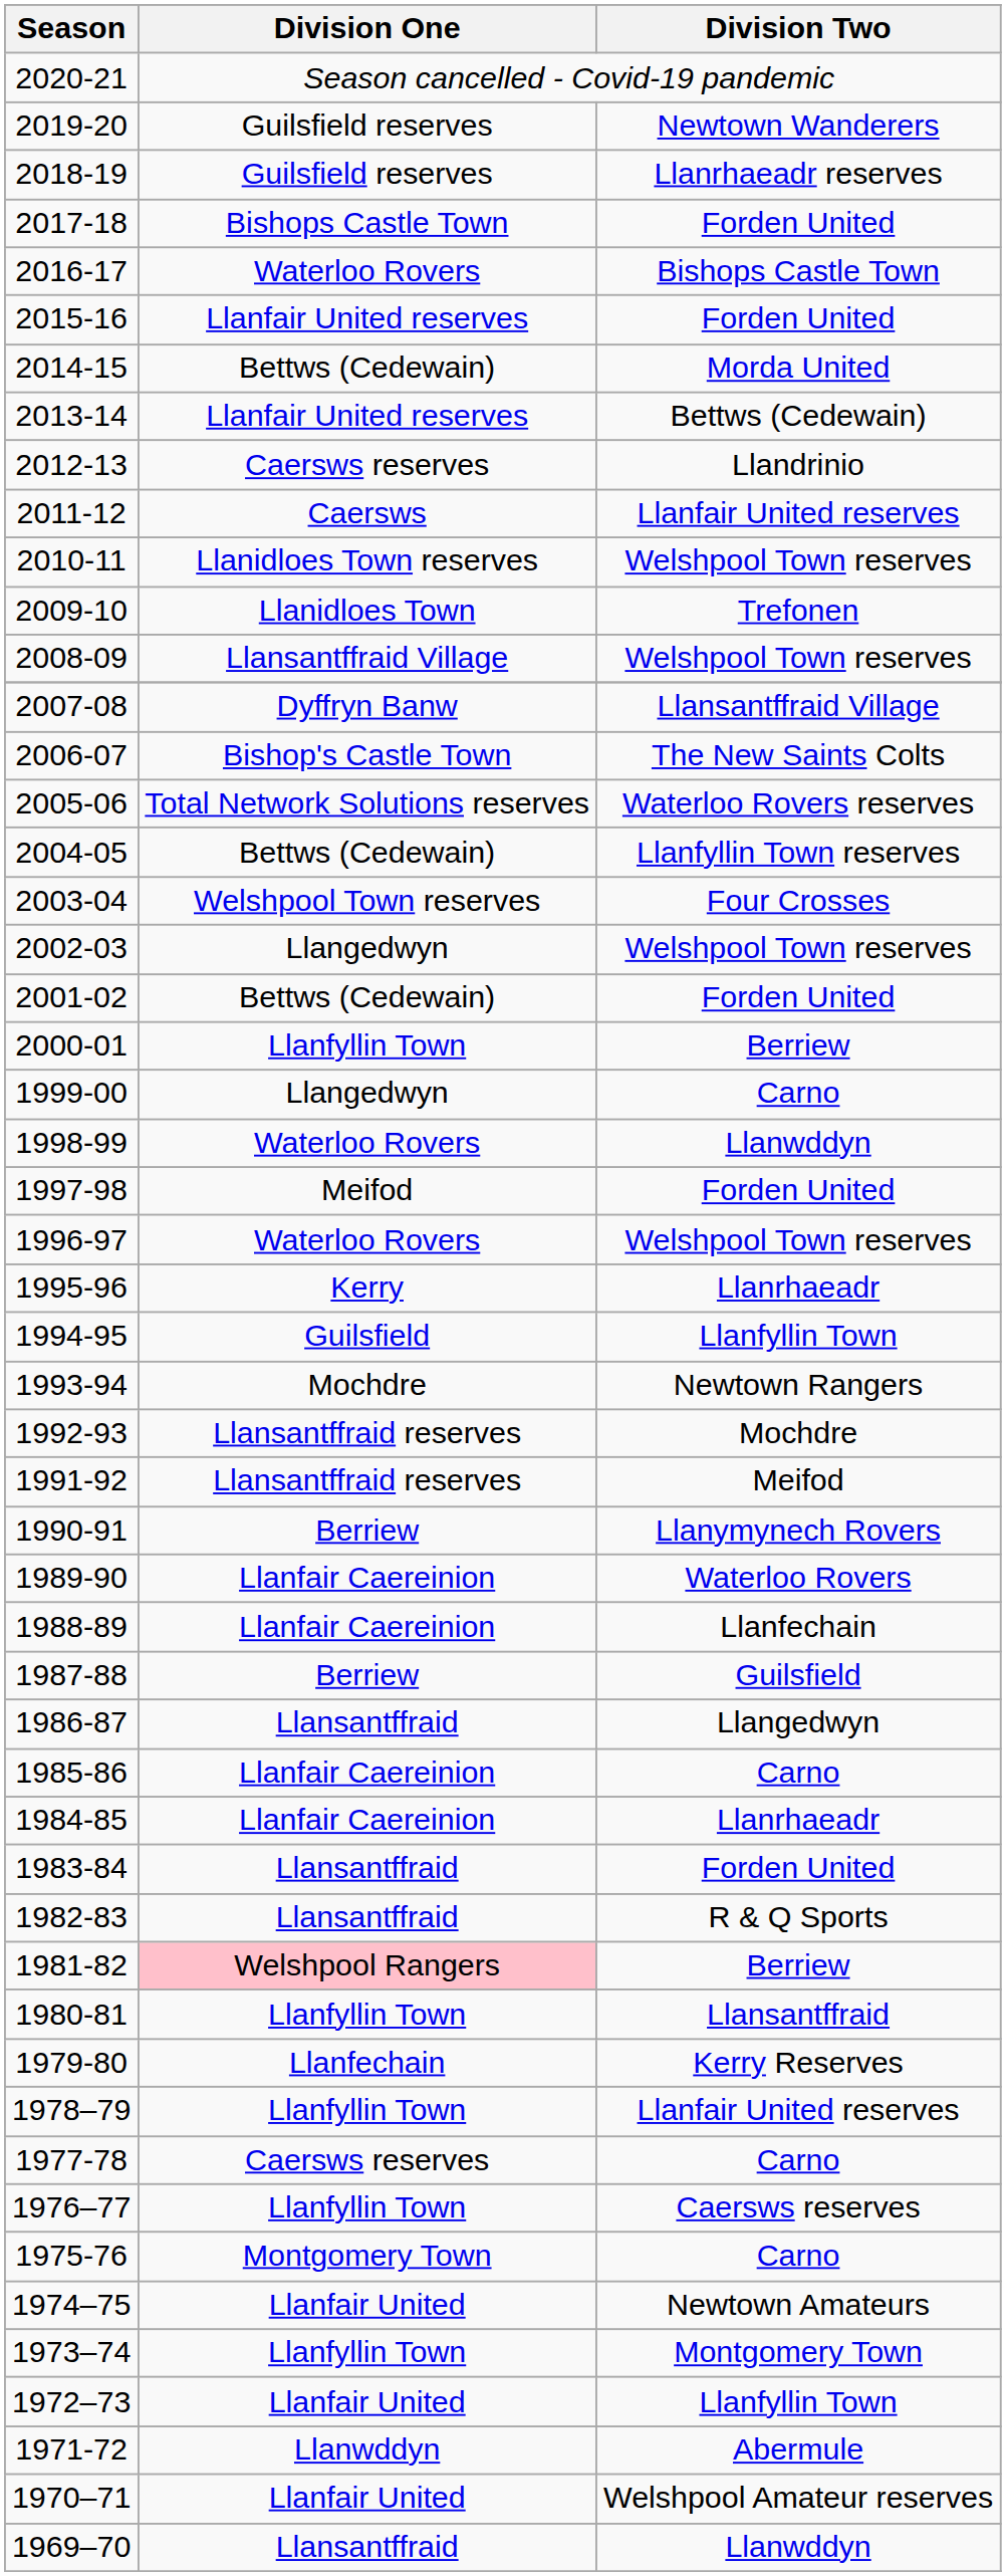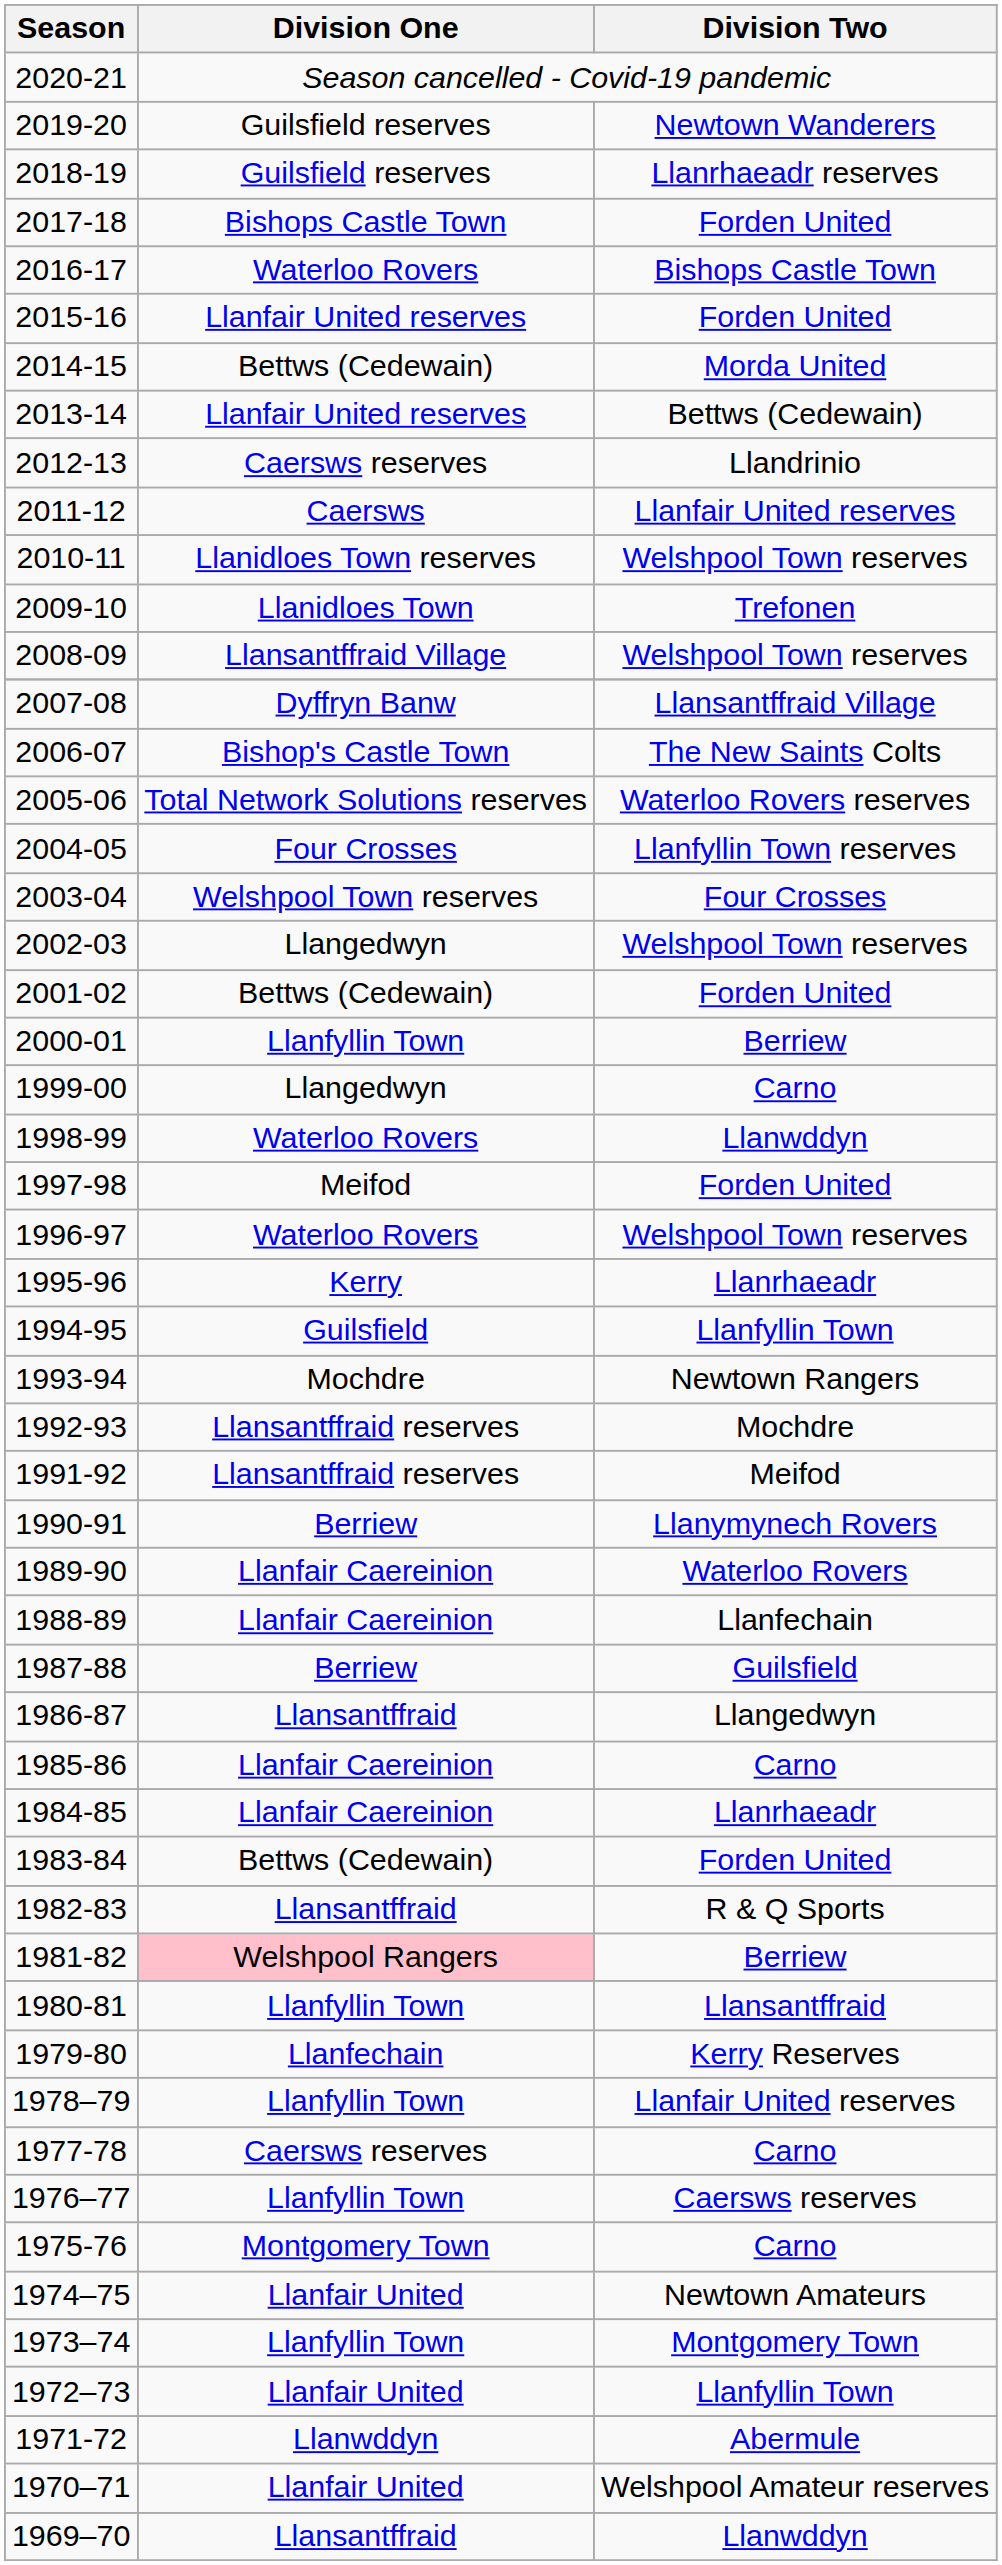2004-05 | Division One: Bettws (Cedewain) -> Four Crosses
1983-84 | Division One: Llansantffraid -> Bettws (Cedewain)
